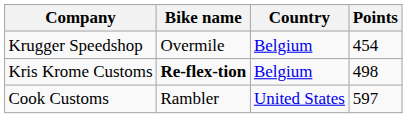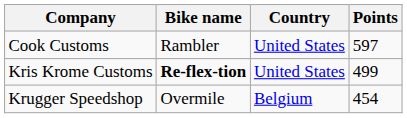rows swapped: Cook Customs <-> Krugger Speedshop
Kris Krome Customs | Country: Belgium -> United States
Kris Krome Customs | Points: 498 -> 499
